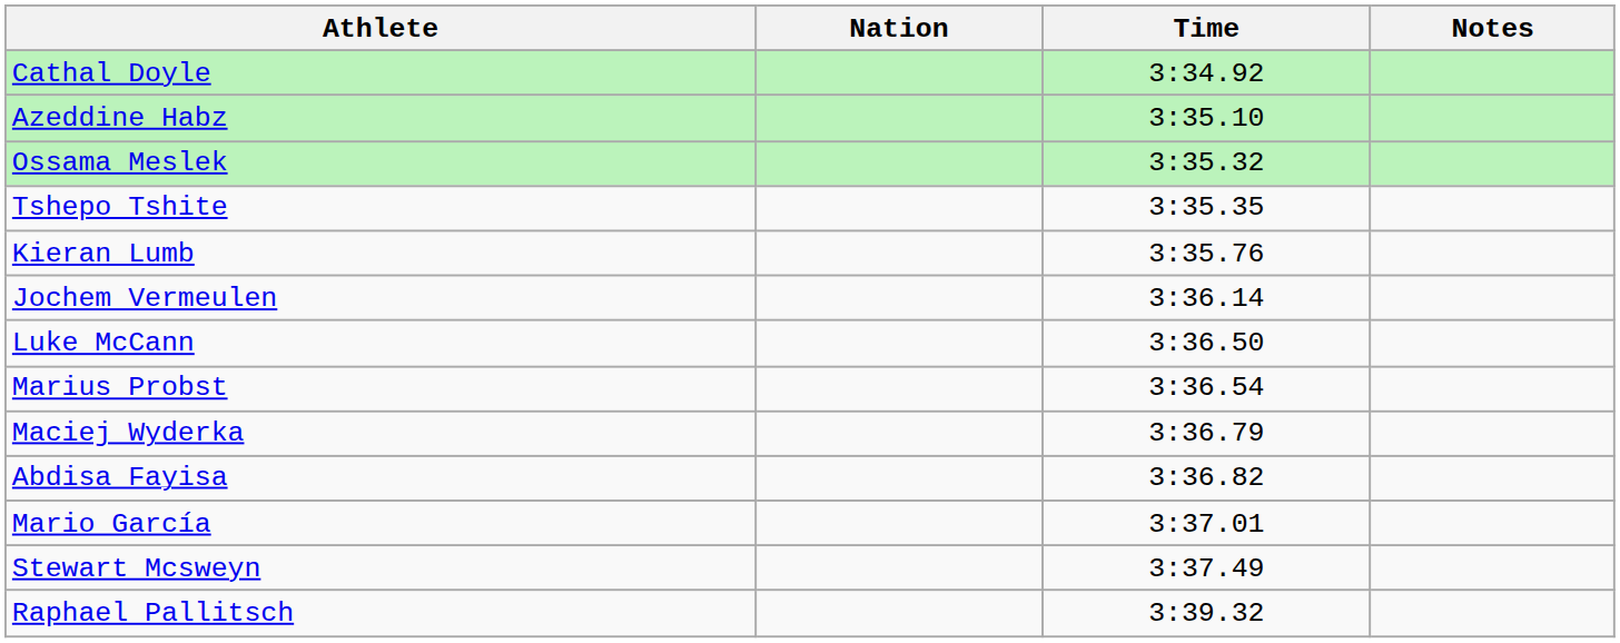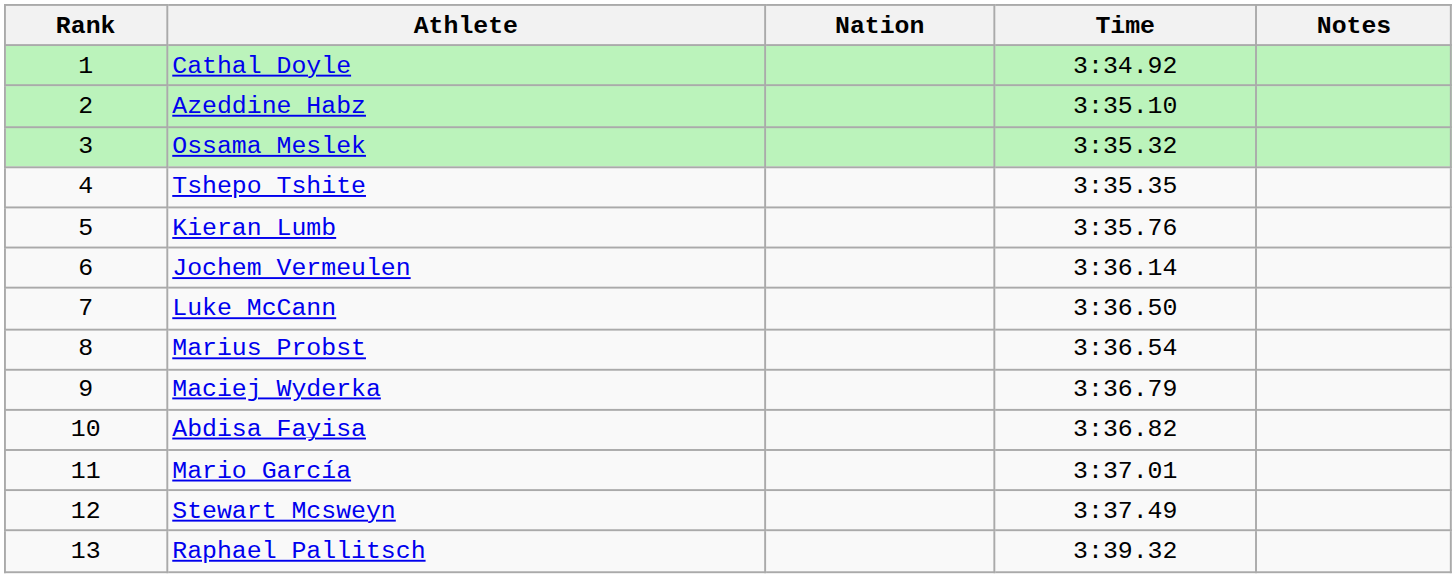+ column: Rank | 1 | 2 | 3 | 4 | 5 | 6 | 7 | 8 | 9 | 10 | 11 | 12 | 13
